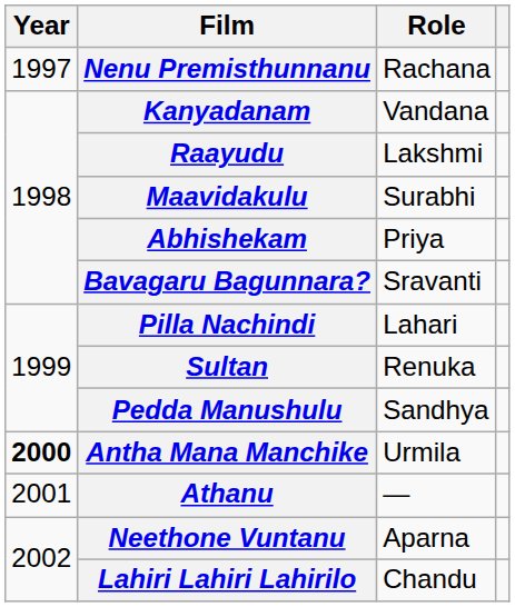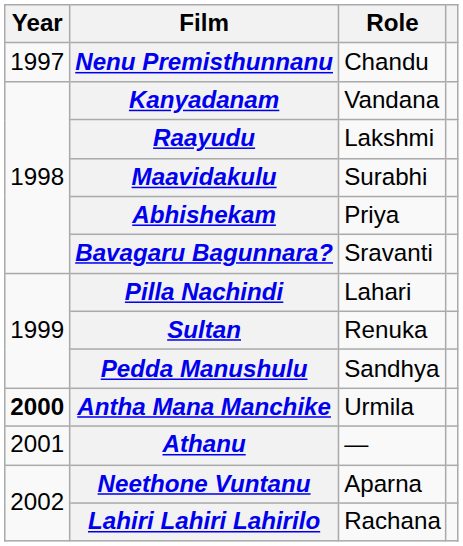Nenu Premisthunnanu | Role: Rachana -> Chandu
Lahiri Lahiri Lahirilo | Role: Chandu -> Rachana
